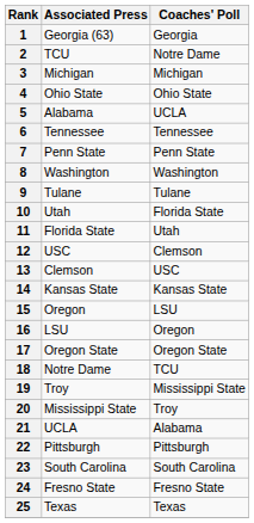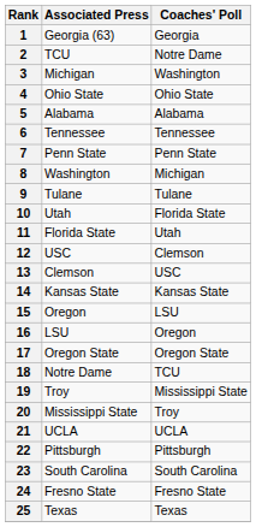3 | Coaches' Poll: Michigan -> Washington
5 | Coaches' Poll: UCLA -> Alabama
8 | Coaches' Poll: Washington -> Michigan
21 | Coaches' Poll: Alabama -> UCLA
